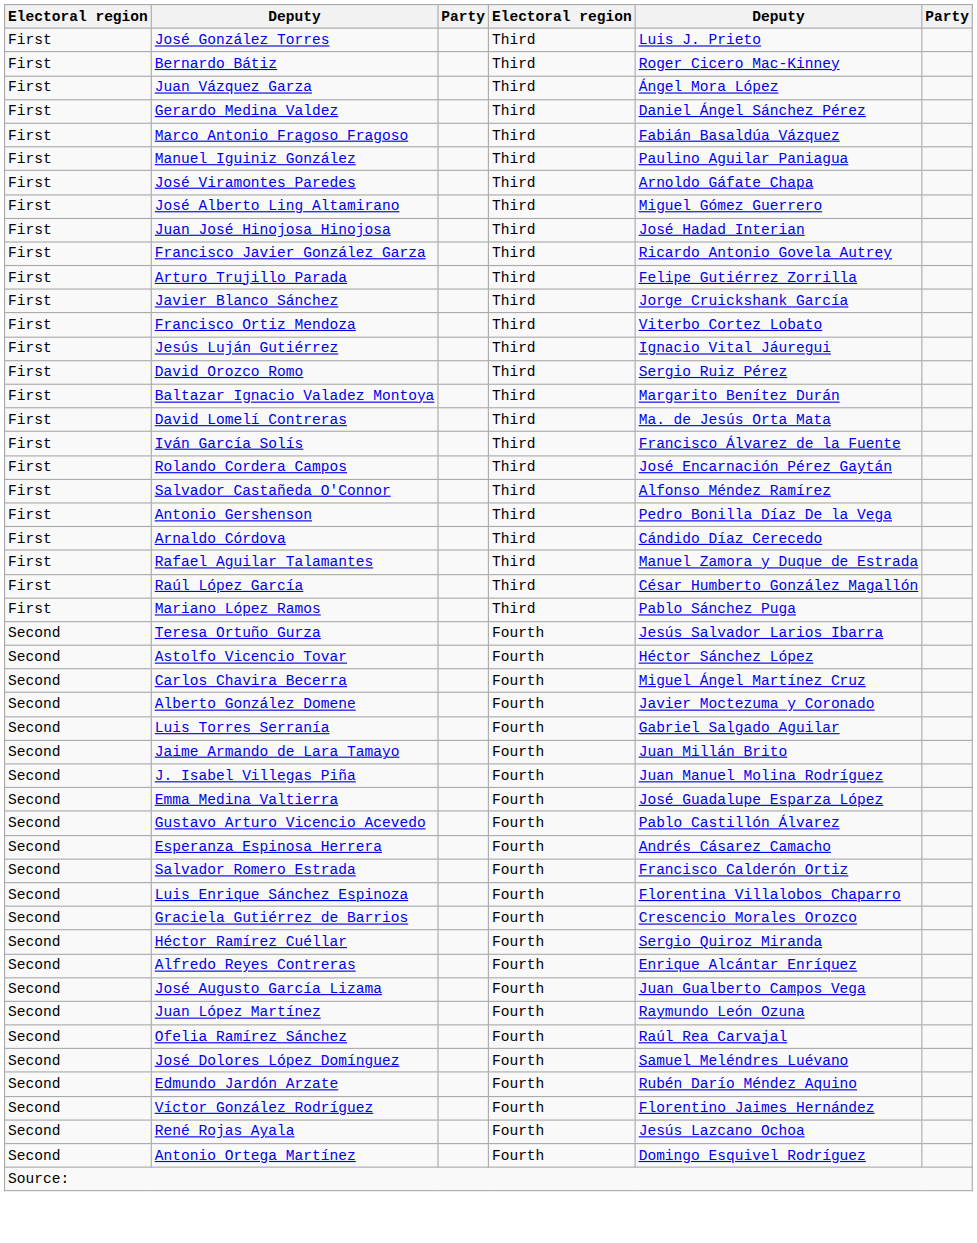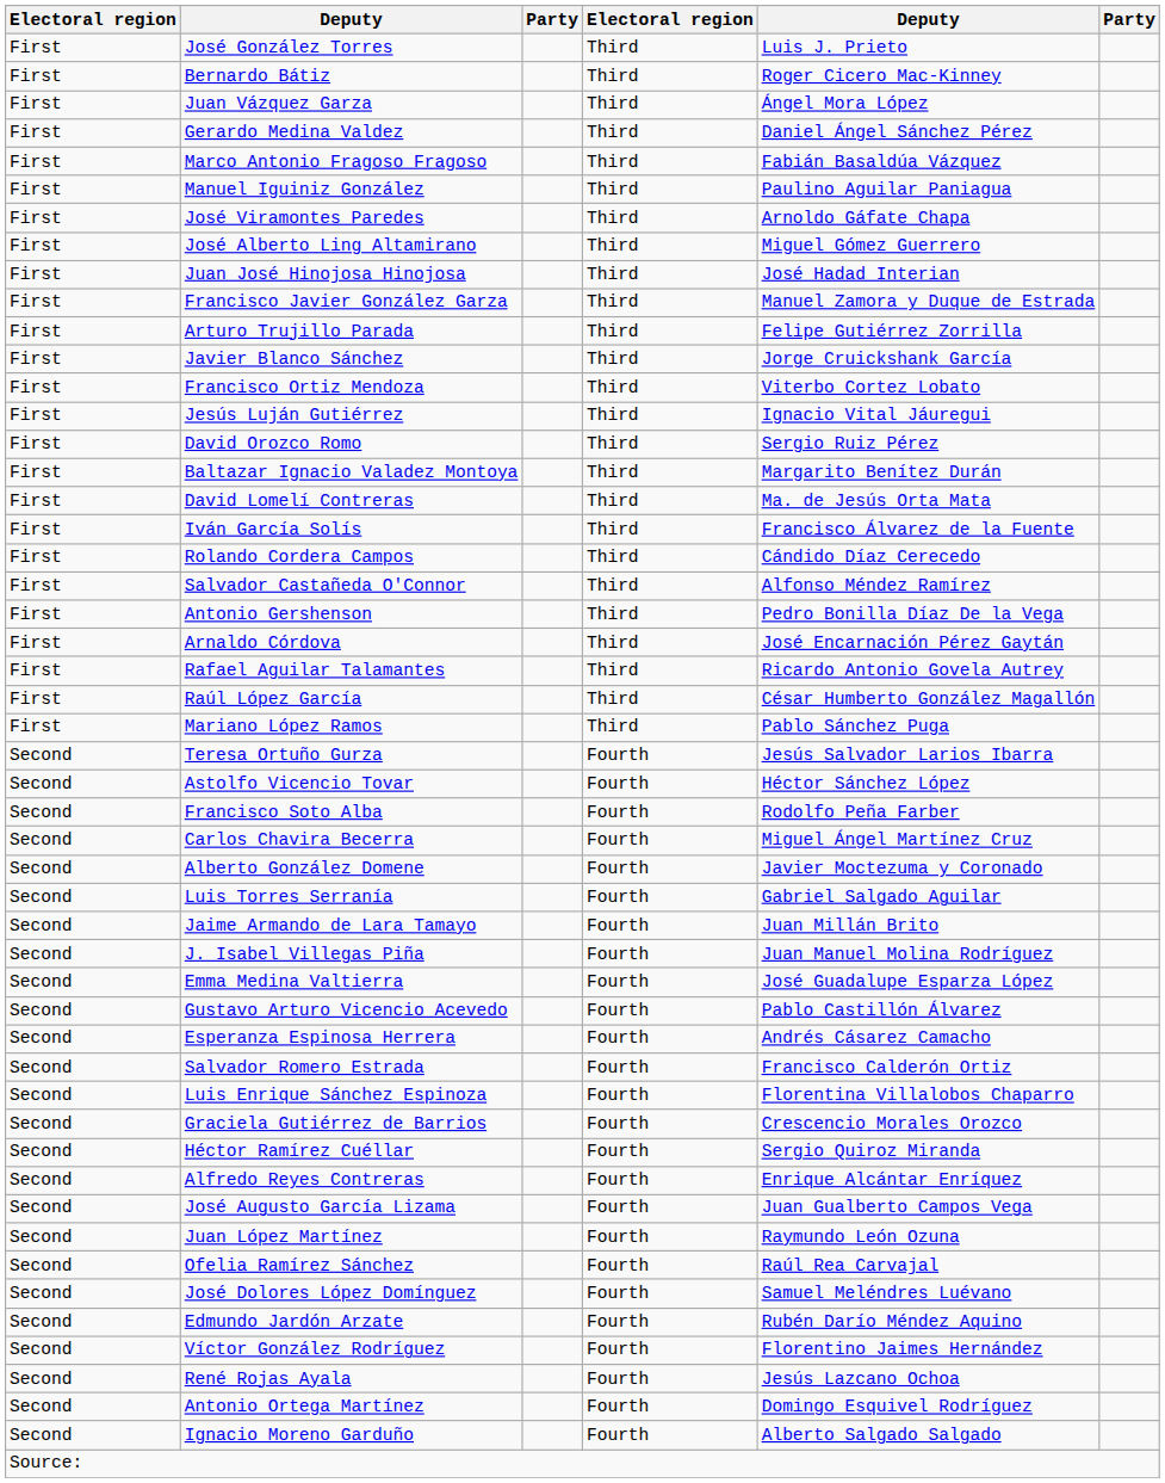Francisco Javier González Garza | column 5: Ricardo Antonio Govela Autrey -> Manuel Zamora y Duque de Estrada
Rolando Cordera Campos | column 5: José Encarnación Pérez Gaytán -> Cándido Díaz Cerecedo
Arnaldo Córdova | column 5: Cándido Díaz Cerecedo -> José Encarnación Pérez Gaytán
Rafael Aguilar Talamantes | column 5: Manuel Zamora y Duque de Estrada -> Ricardo Antonio Govela Autrey
+ row: Second | Francisco Soto Alba | Fourth | Rodolfo Peña Farber
+ row: Second | Ignacio Moreno Garduño | Fourth | Alberto Salgado Salgado
